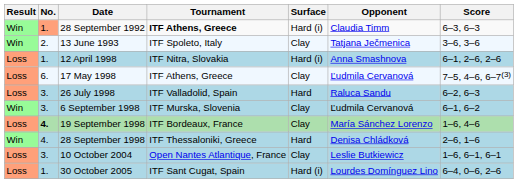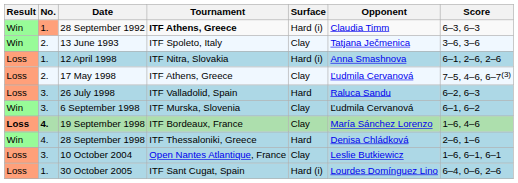17 May 1998 | No.: 6. -> 2.
19 September 1998 | Result: normal -> bold
